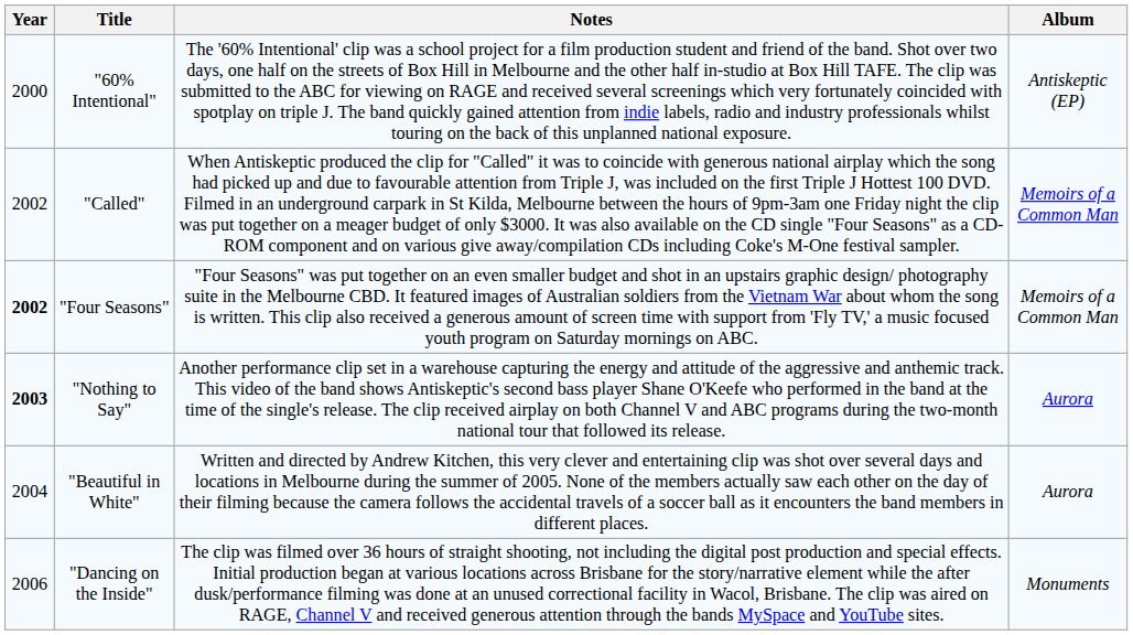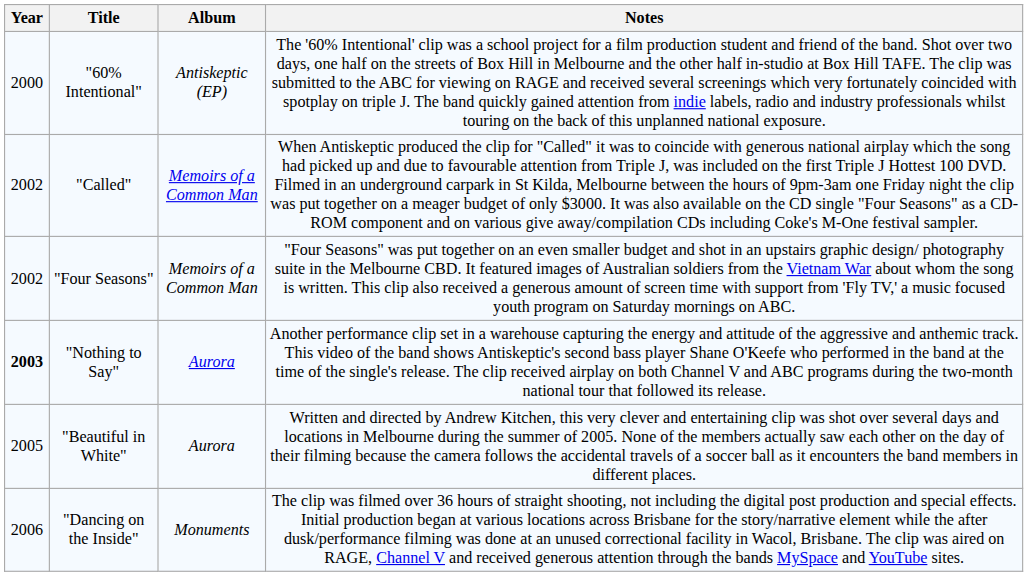columns swapped: Album <-> Notes
"Four Seasons" | Year: bold -> normal
"Beautiful in White" | Year: 2004 -> 2005
